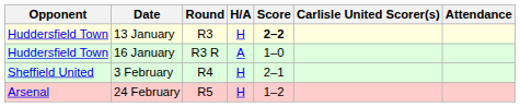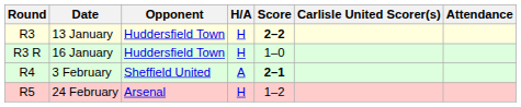columns swapped: Round <-> Opponent
16 January | H/A: A -> H
3 February | H/A: H -> A
3 February | Score: normal -> bold
